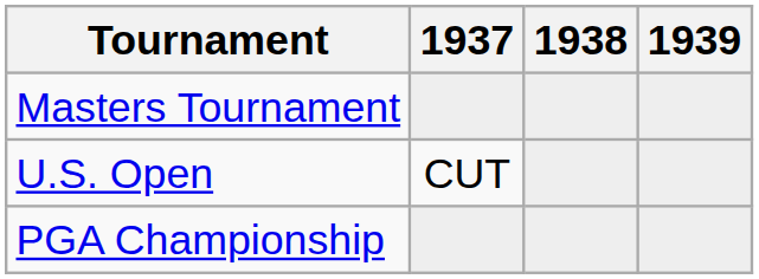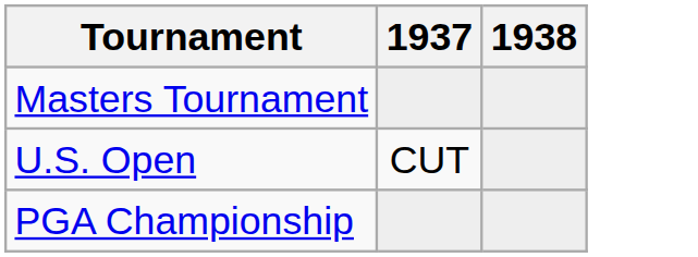- column: 1939
